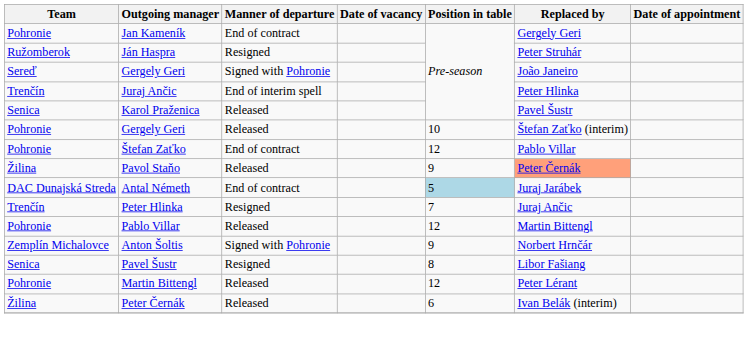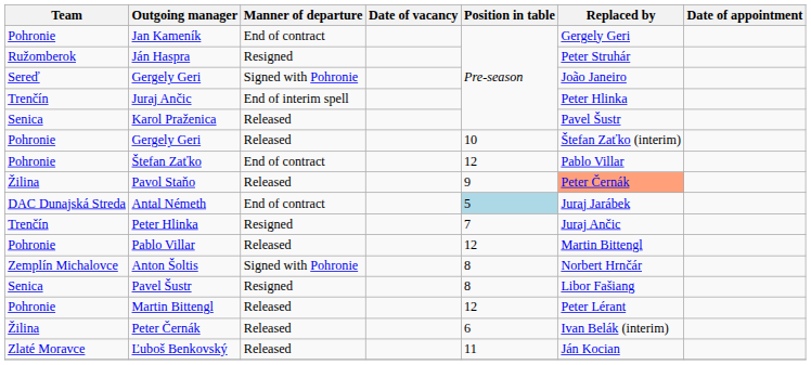Anton Šoltis | Position in table: 9 -> 8
+ row: Zlaté Moravce | Ľuboš Benkovský | Released | 11 | Ján Kocian
